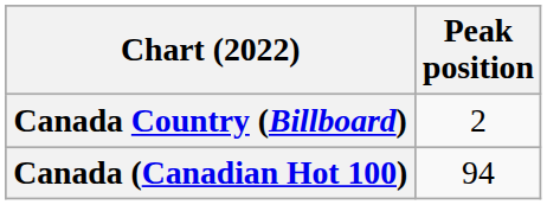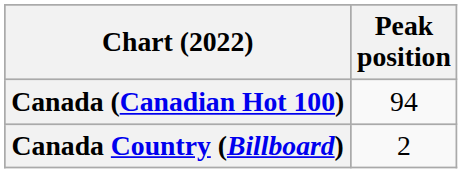rows swapped: Canada (Canadian Hot 100) <-> Canada Country (Billboard)
